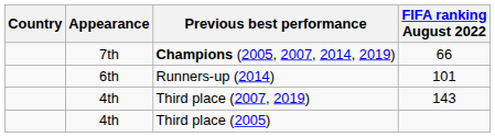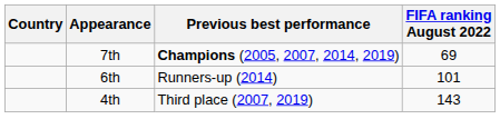Champions (2005, 2007, 2014, 2019) | FIFA ranking August 2022: 66 -> 69
- row: 4th | Third place (2005)
